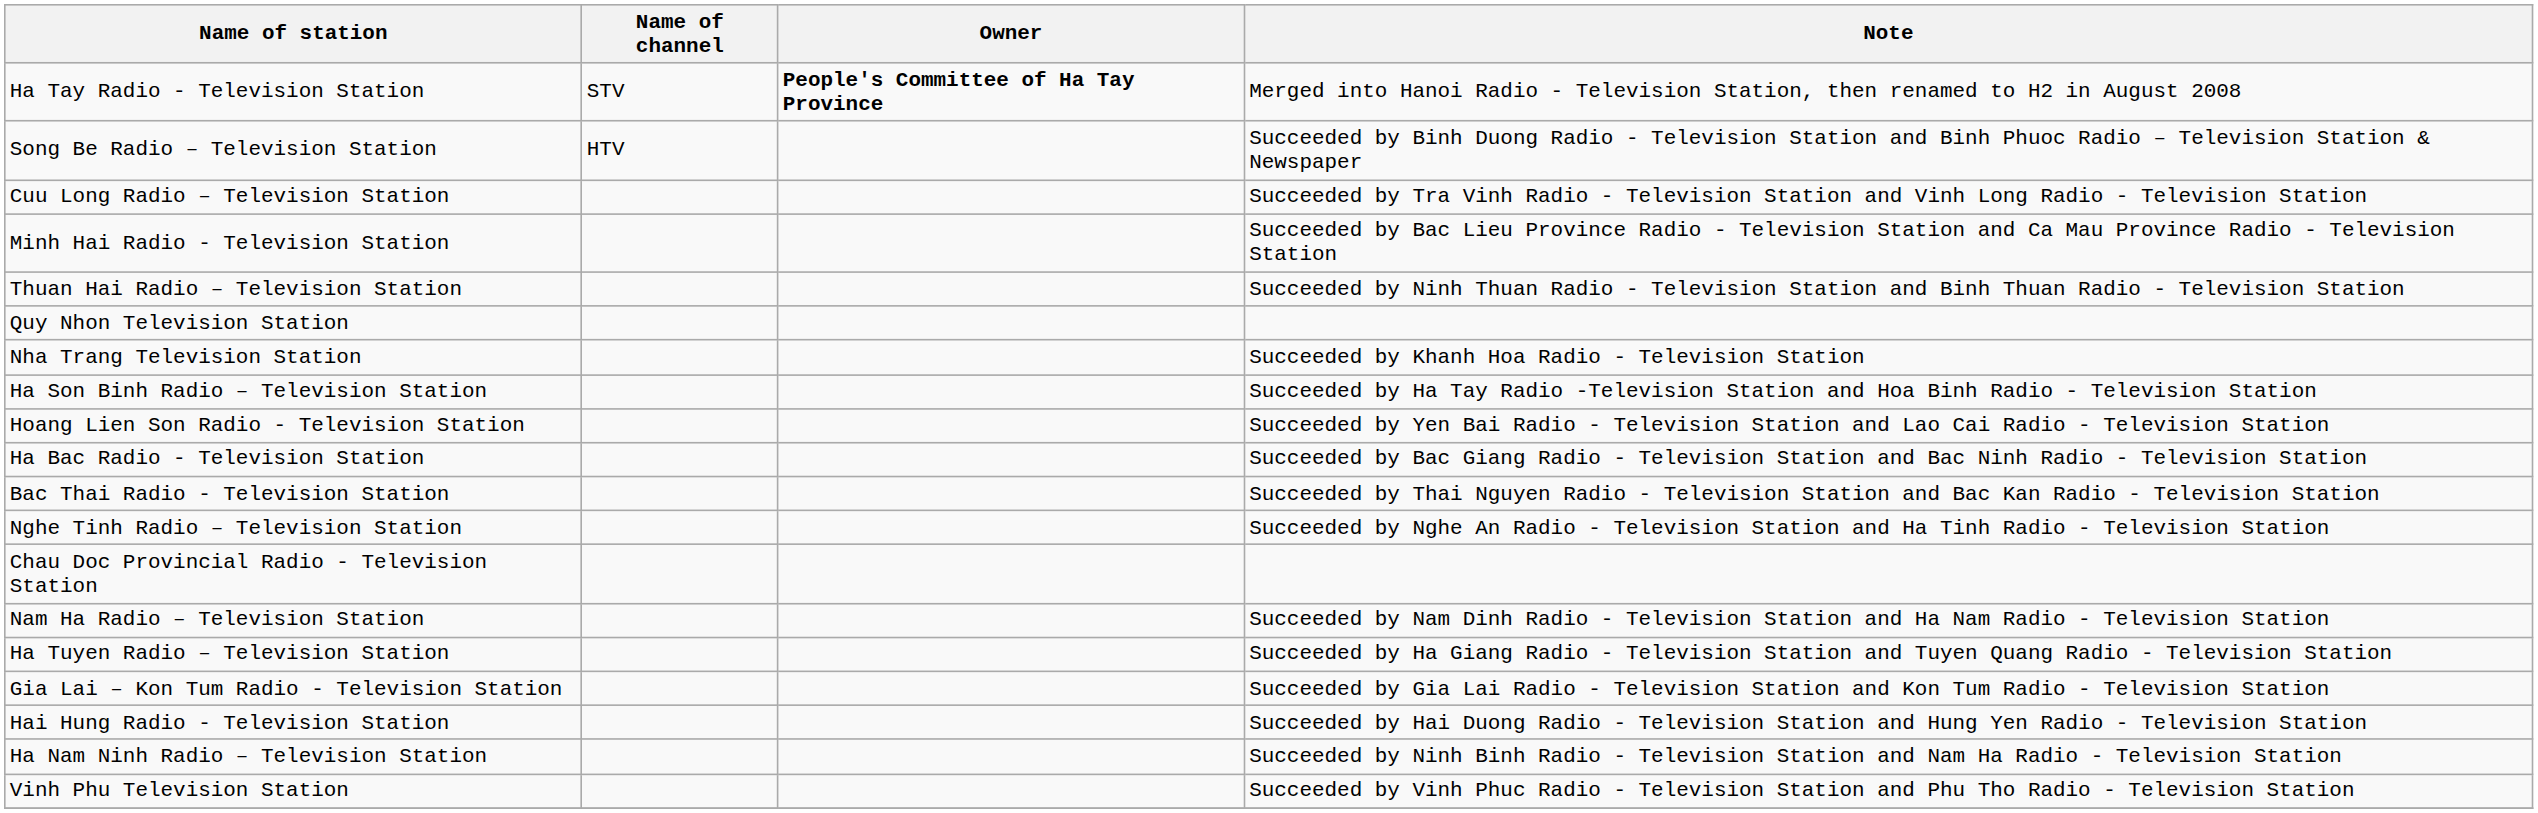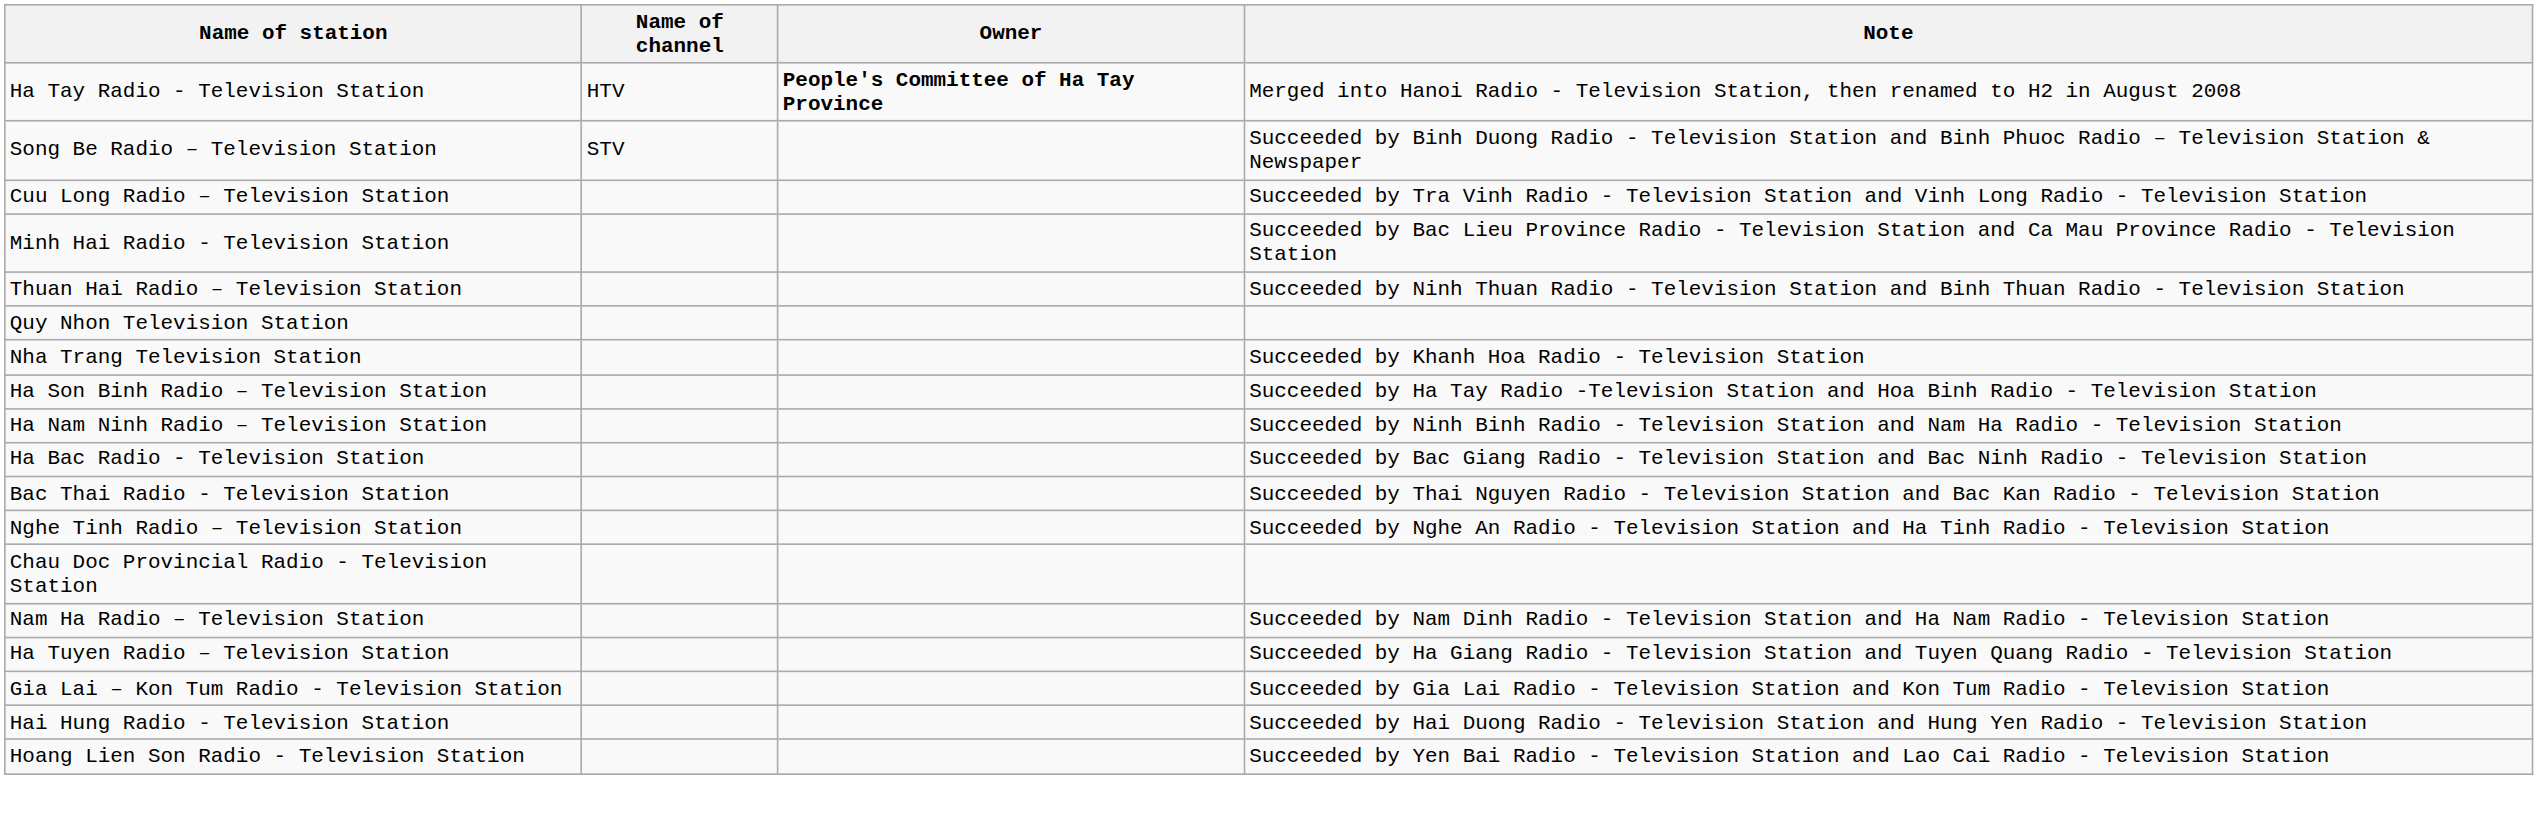Ha Tay Radio - Television Station | Name of channel: STV -> HTV
Song Be Radio – Television Station | Name of channel: HTV -> STV
rows swapped: Ha Nam Ninh Radio – Television Station <-> Hoang Lien Son Radio - Television Station
- row: Vinh Phu Television Station | Succeeded by Vinh Phuc Radio - Television Station and Phu Tho Radio - Television Station
